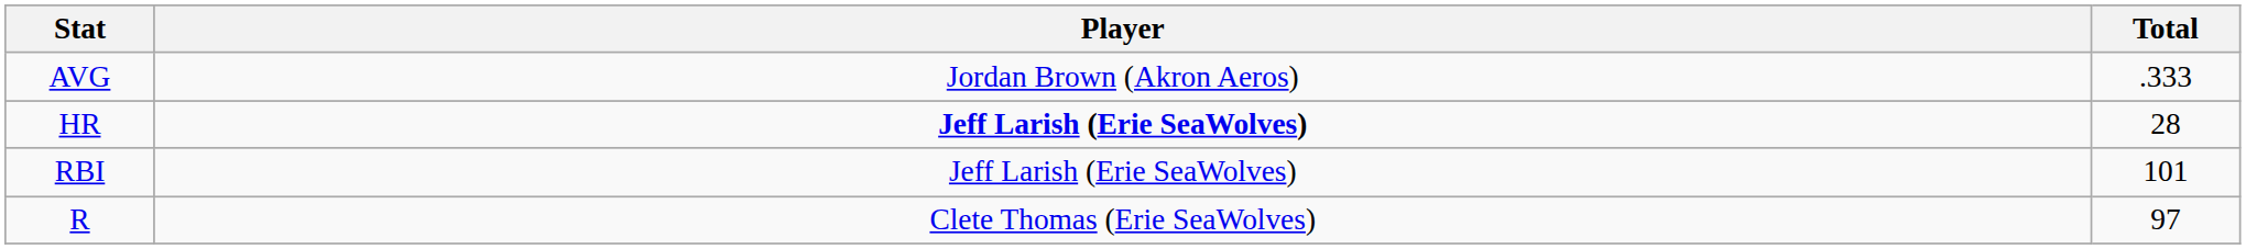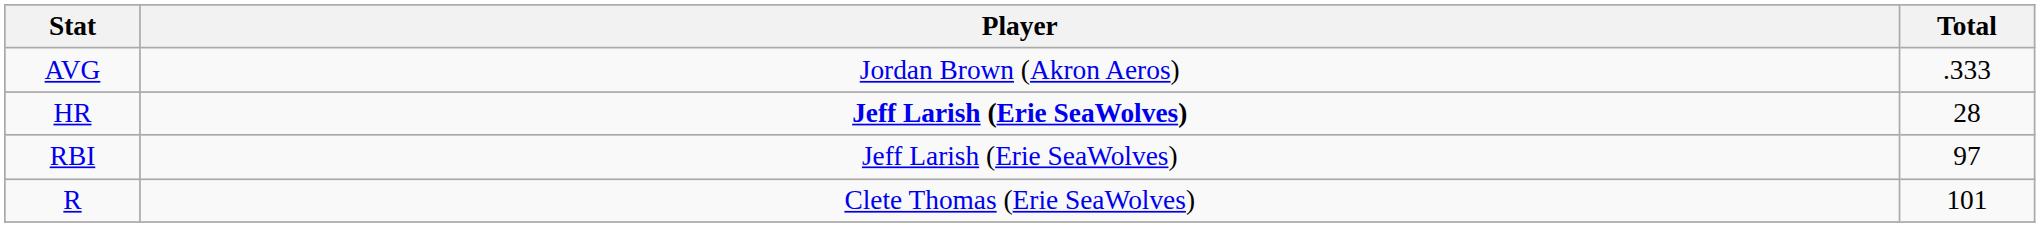RBI | Total: 101 -> 97
R | Total: 97 -> 101
